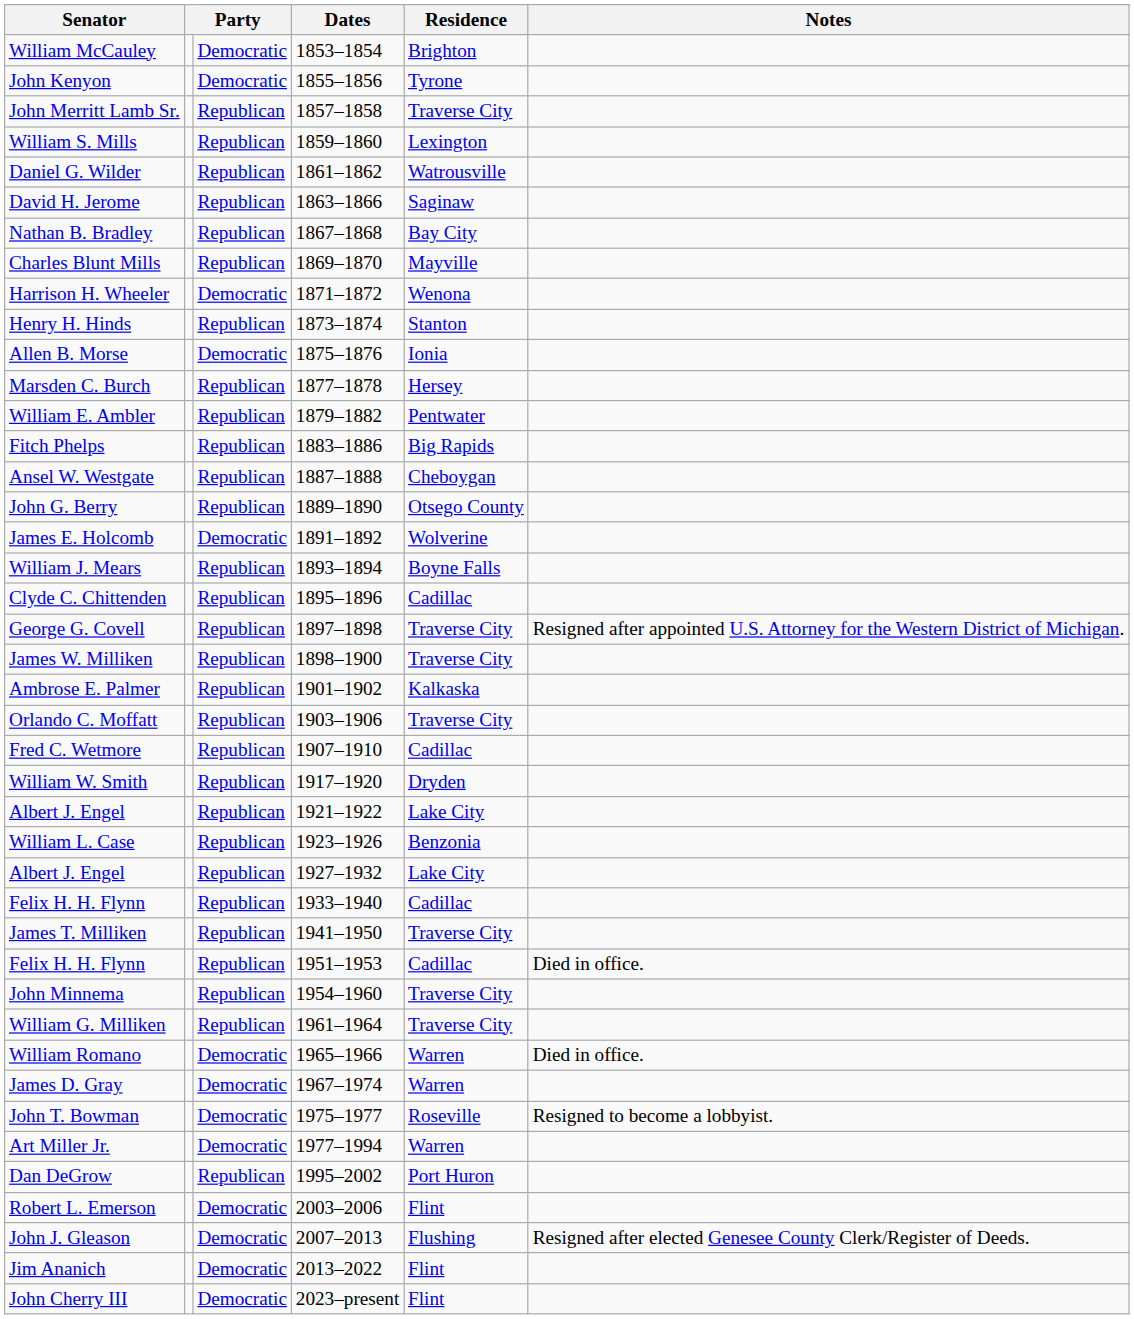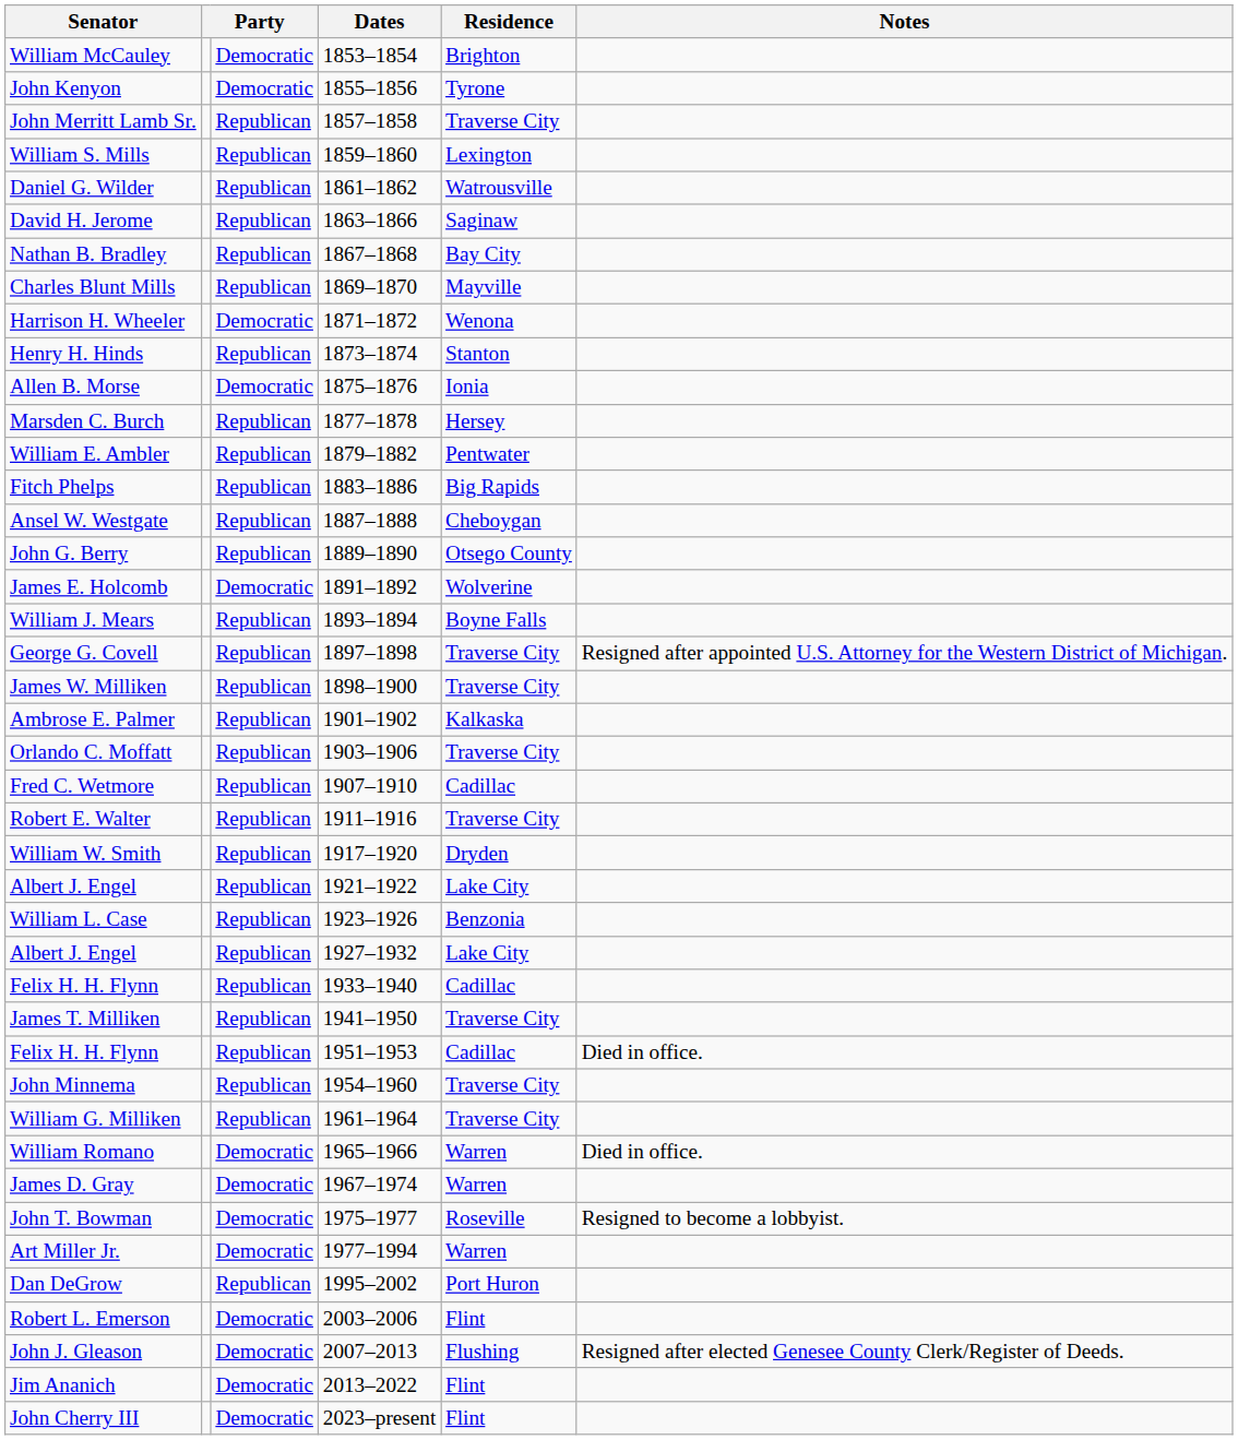- row: Clyde C. Chittenden | Republican | 1895–1896 | Cadillac
+ row: Robert E. Walter | Republican | 1911–1916 | Traverse City
